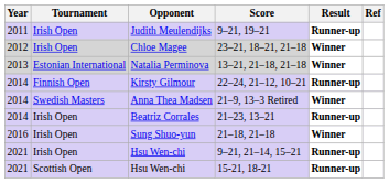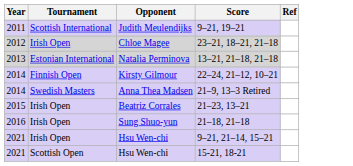- column: Result | Runner-up | Winner | Winner | Runner-up | Winner | Runner-up | Winner | Runner-up | Runner-up
9–21, 19–21 | Tournament: Irish Open -> Scottish International
21–23, 13–21 | Year: 2014 -> 2015
